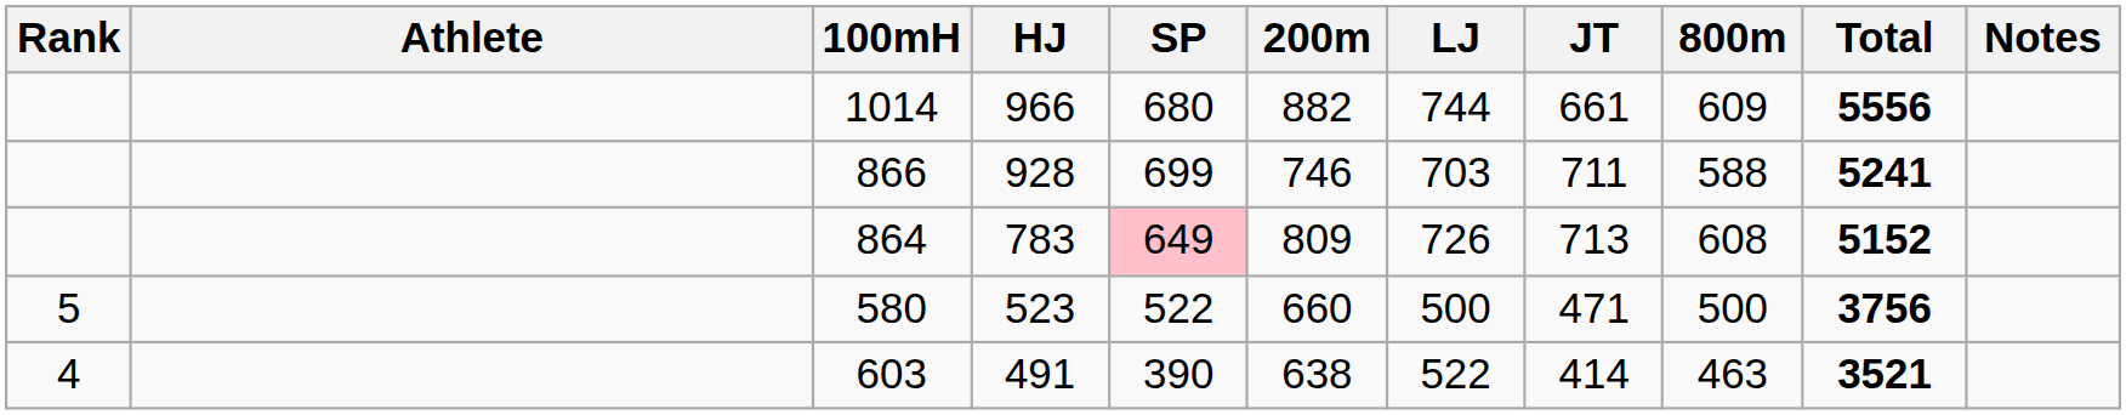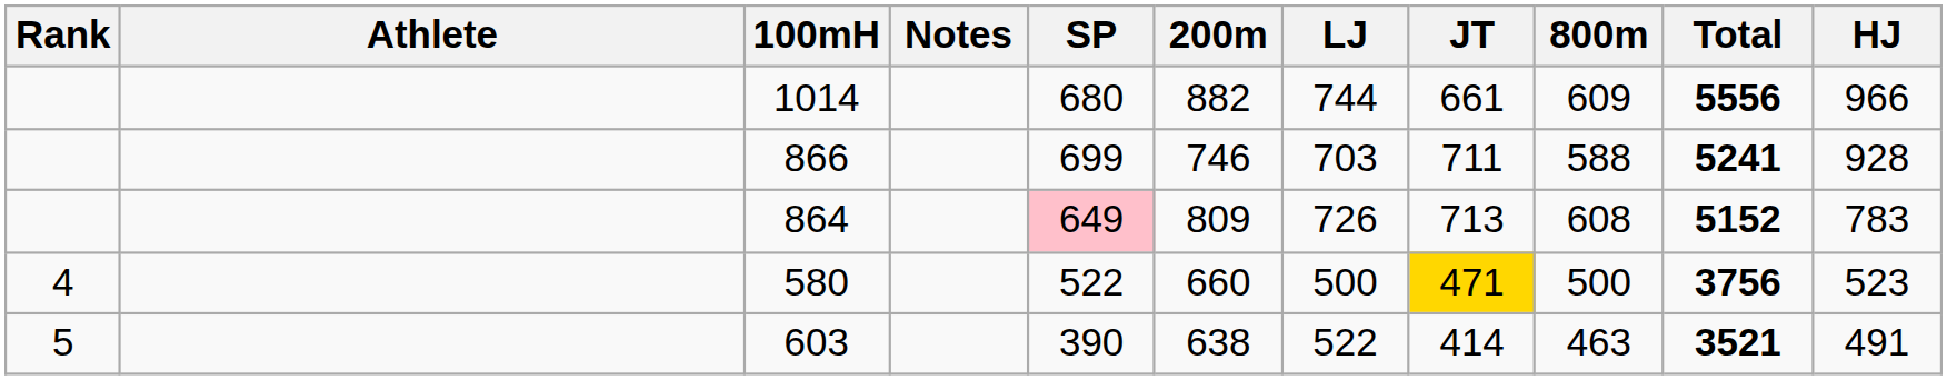columns swapped: HJ <-> Notes
580 | Rank: 5 -> 4
580 | JT: no background -> gold background
603 | Rank: 4 -> 5
